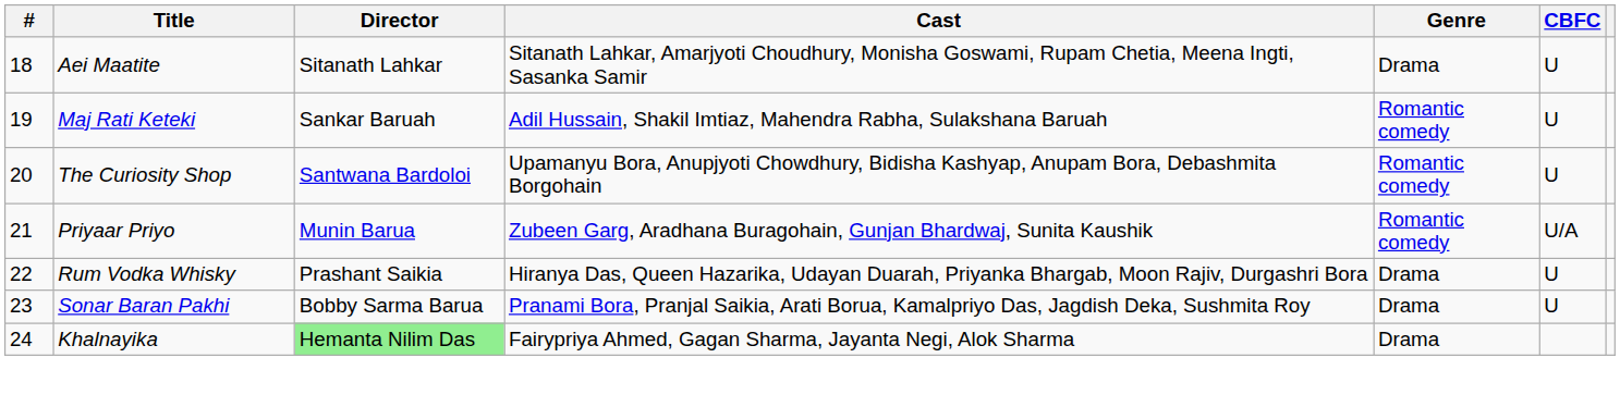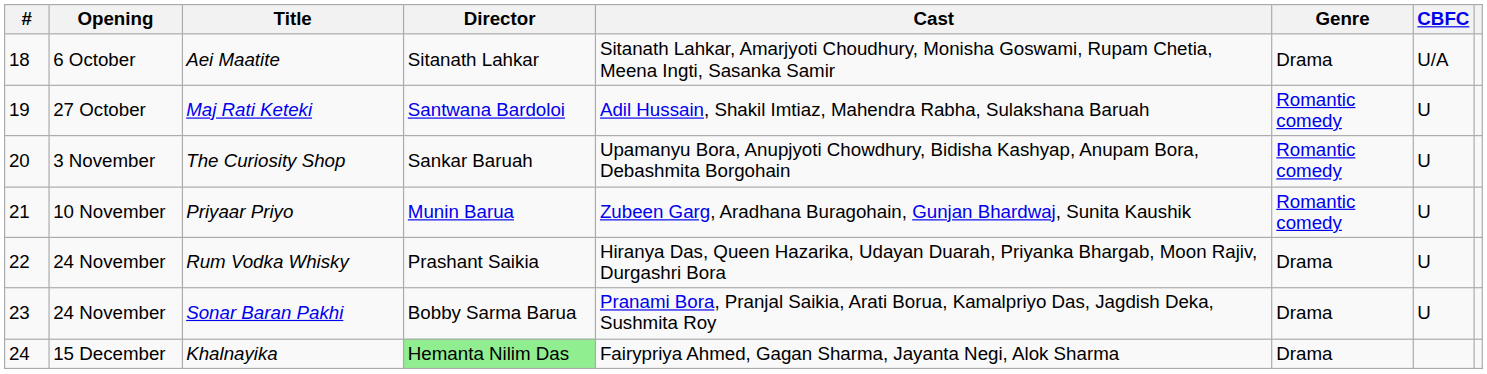+ column: Opening | 6 October | 27 October | 3 November | 10 November | 24 November | 24 November | 15 December
Aei Maatite | CBFC: U -> U/A
Maj Rati Keteki | Director: Sankar Baruah -> Santwana Bardoloi
The Curiosity Shop | Director: Santwana Bardoloi -> Sankar Baruah
Priyaar Priyo | CBFC: U/A -> U
